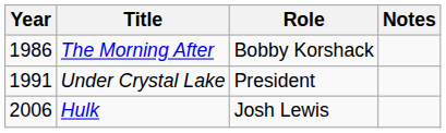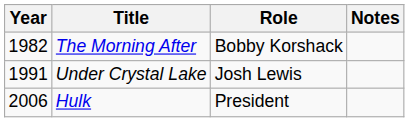The Morning After | Year: 1986 -> 1982
Under Crystal Lake | Role: President -> Josh Lewis
Hulk | Role: Josh Lewis -> President
